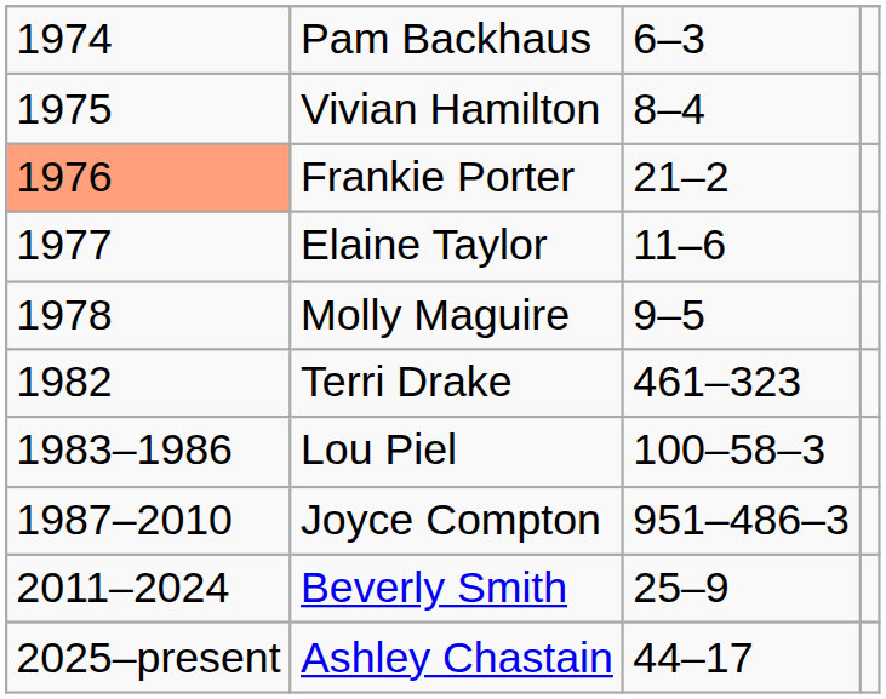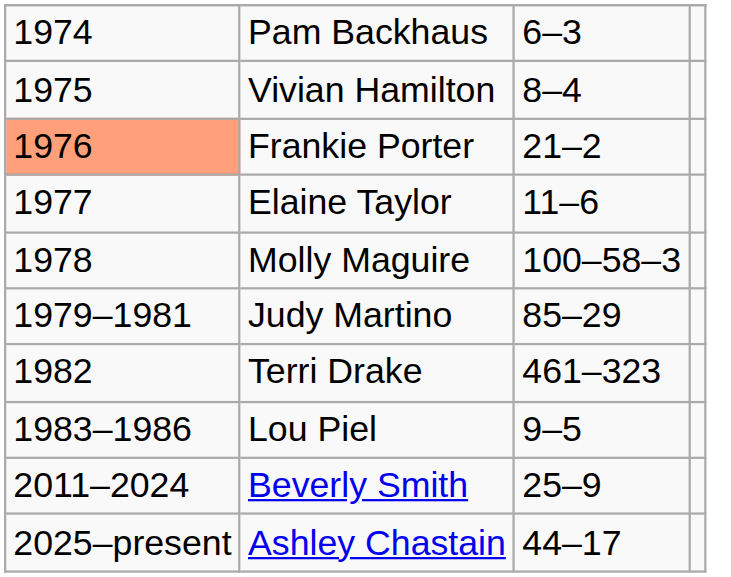Molly Maguire | column 3: 9–5 -> 100–58–3
+ row: 1979–1981 | Judy Martino | 85–29
Lou Piel | column 3: 100–58–3 -> 9–5
- row: 1987–2010 | Joyce Compton | 951–486–3
